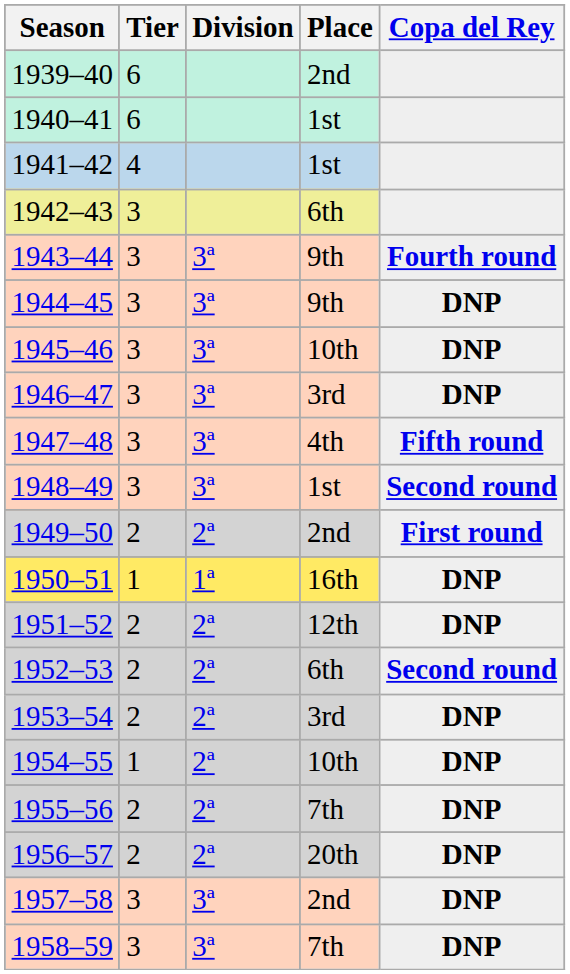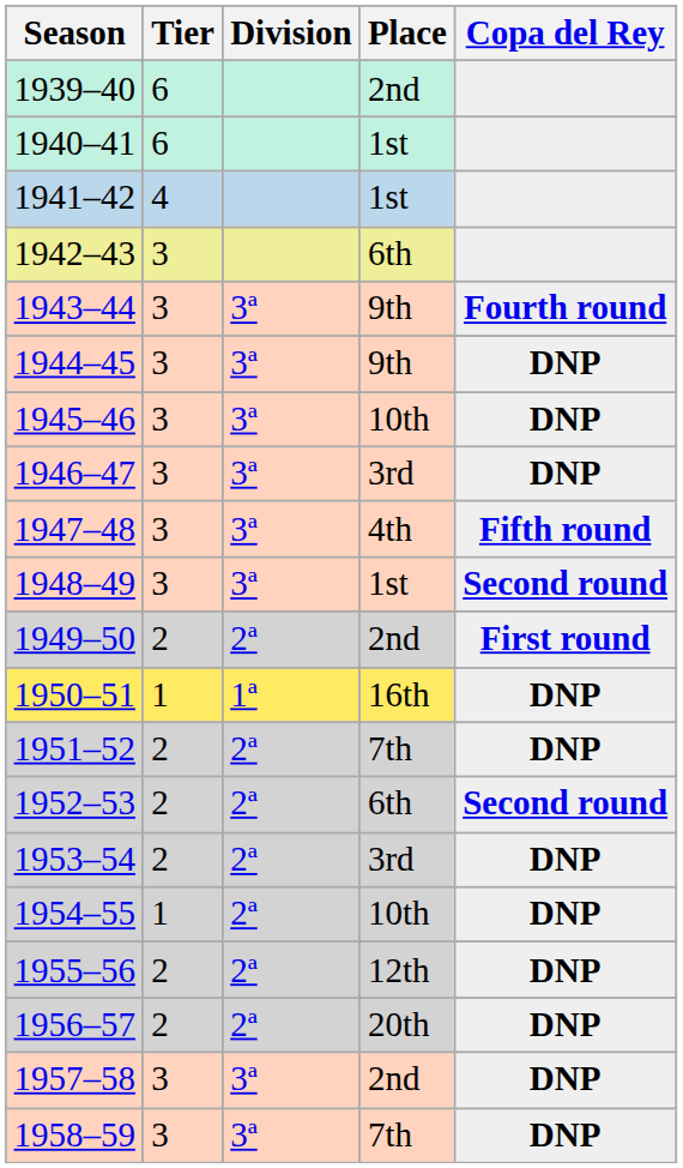1951–52 | Place: 12th -> 7th
1955–56 | Place: 7th -> 12th
